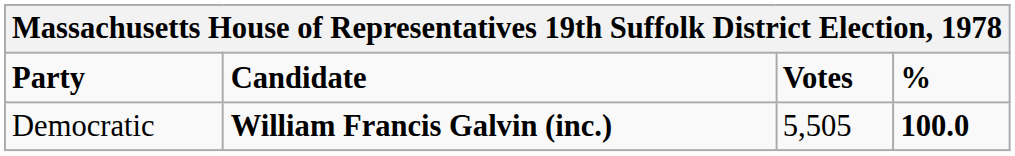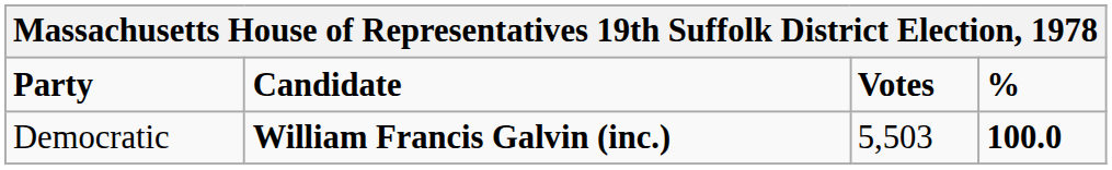Democratic | Votes: 5,505 -> 5,503
